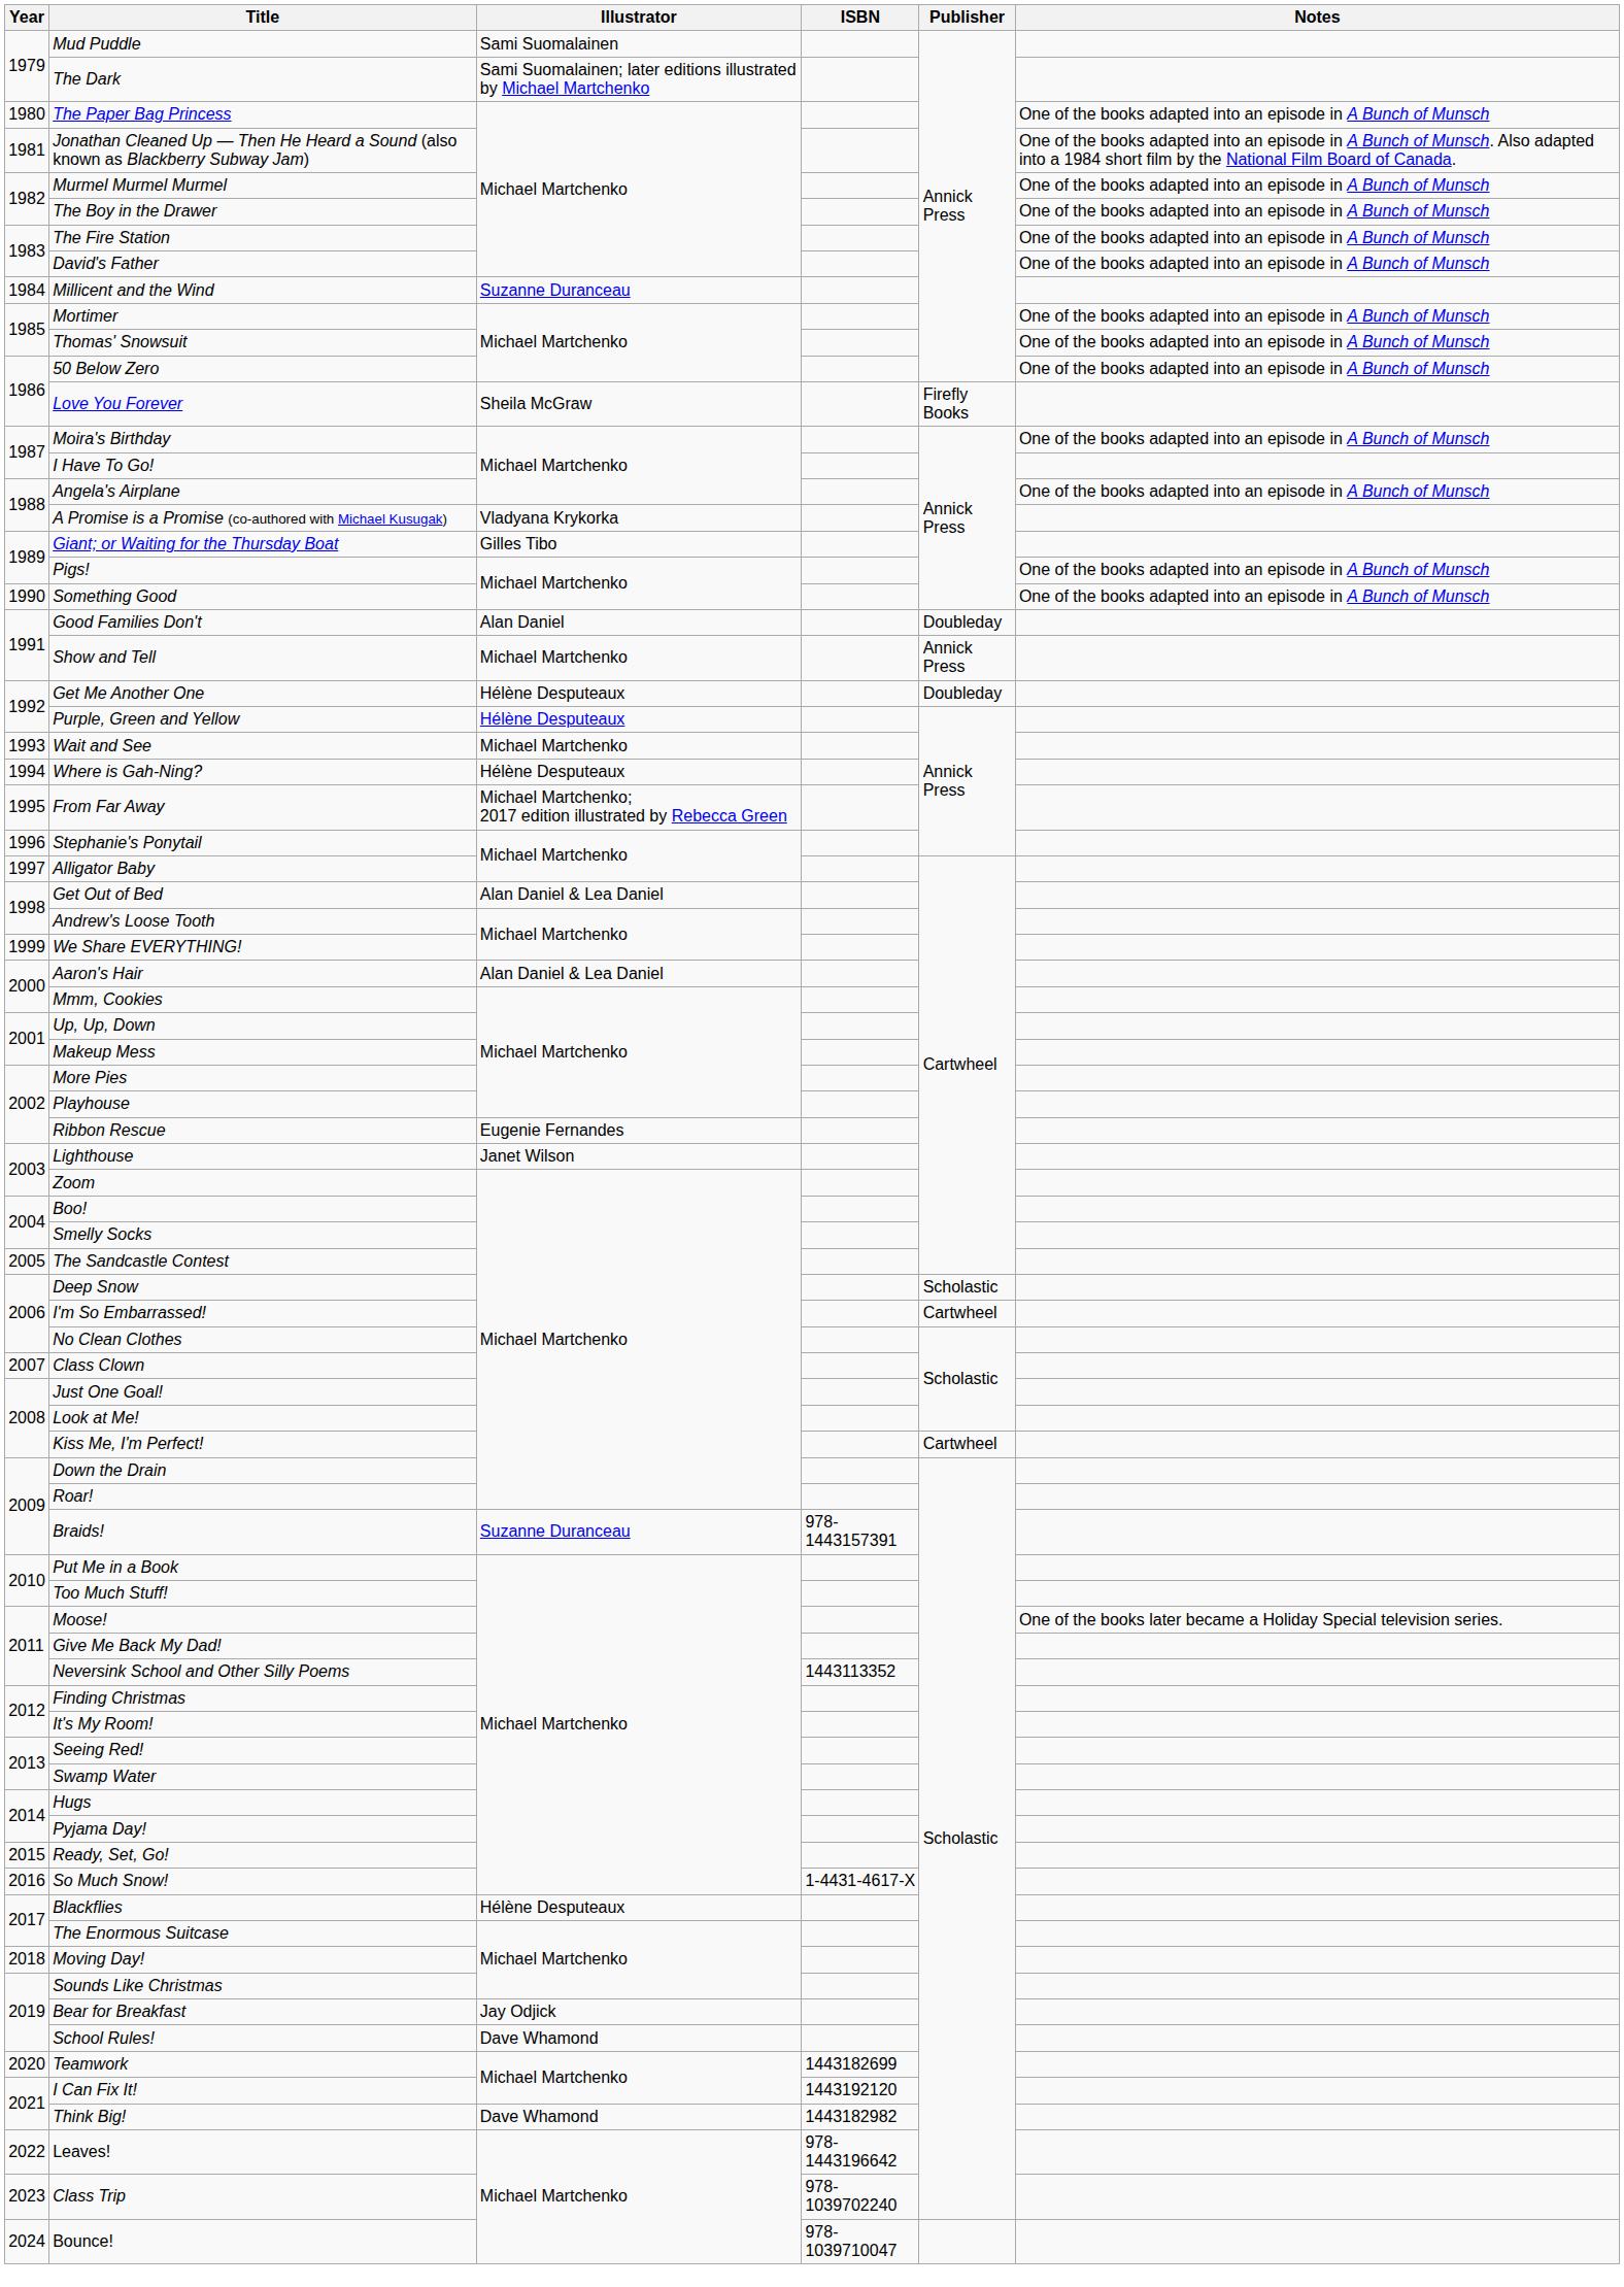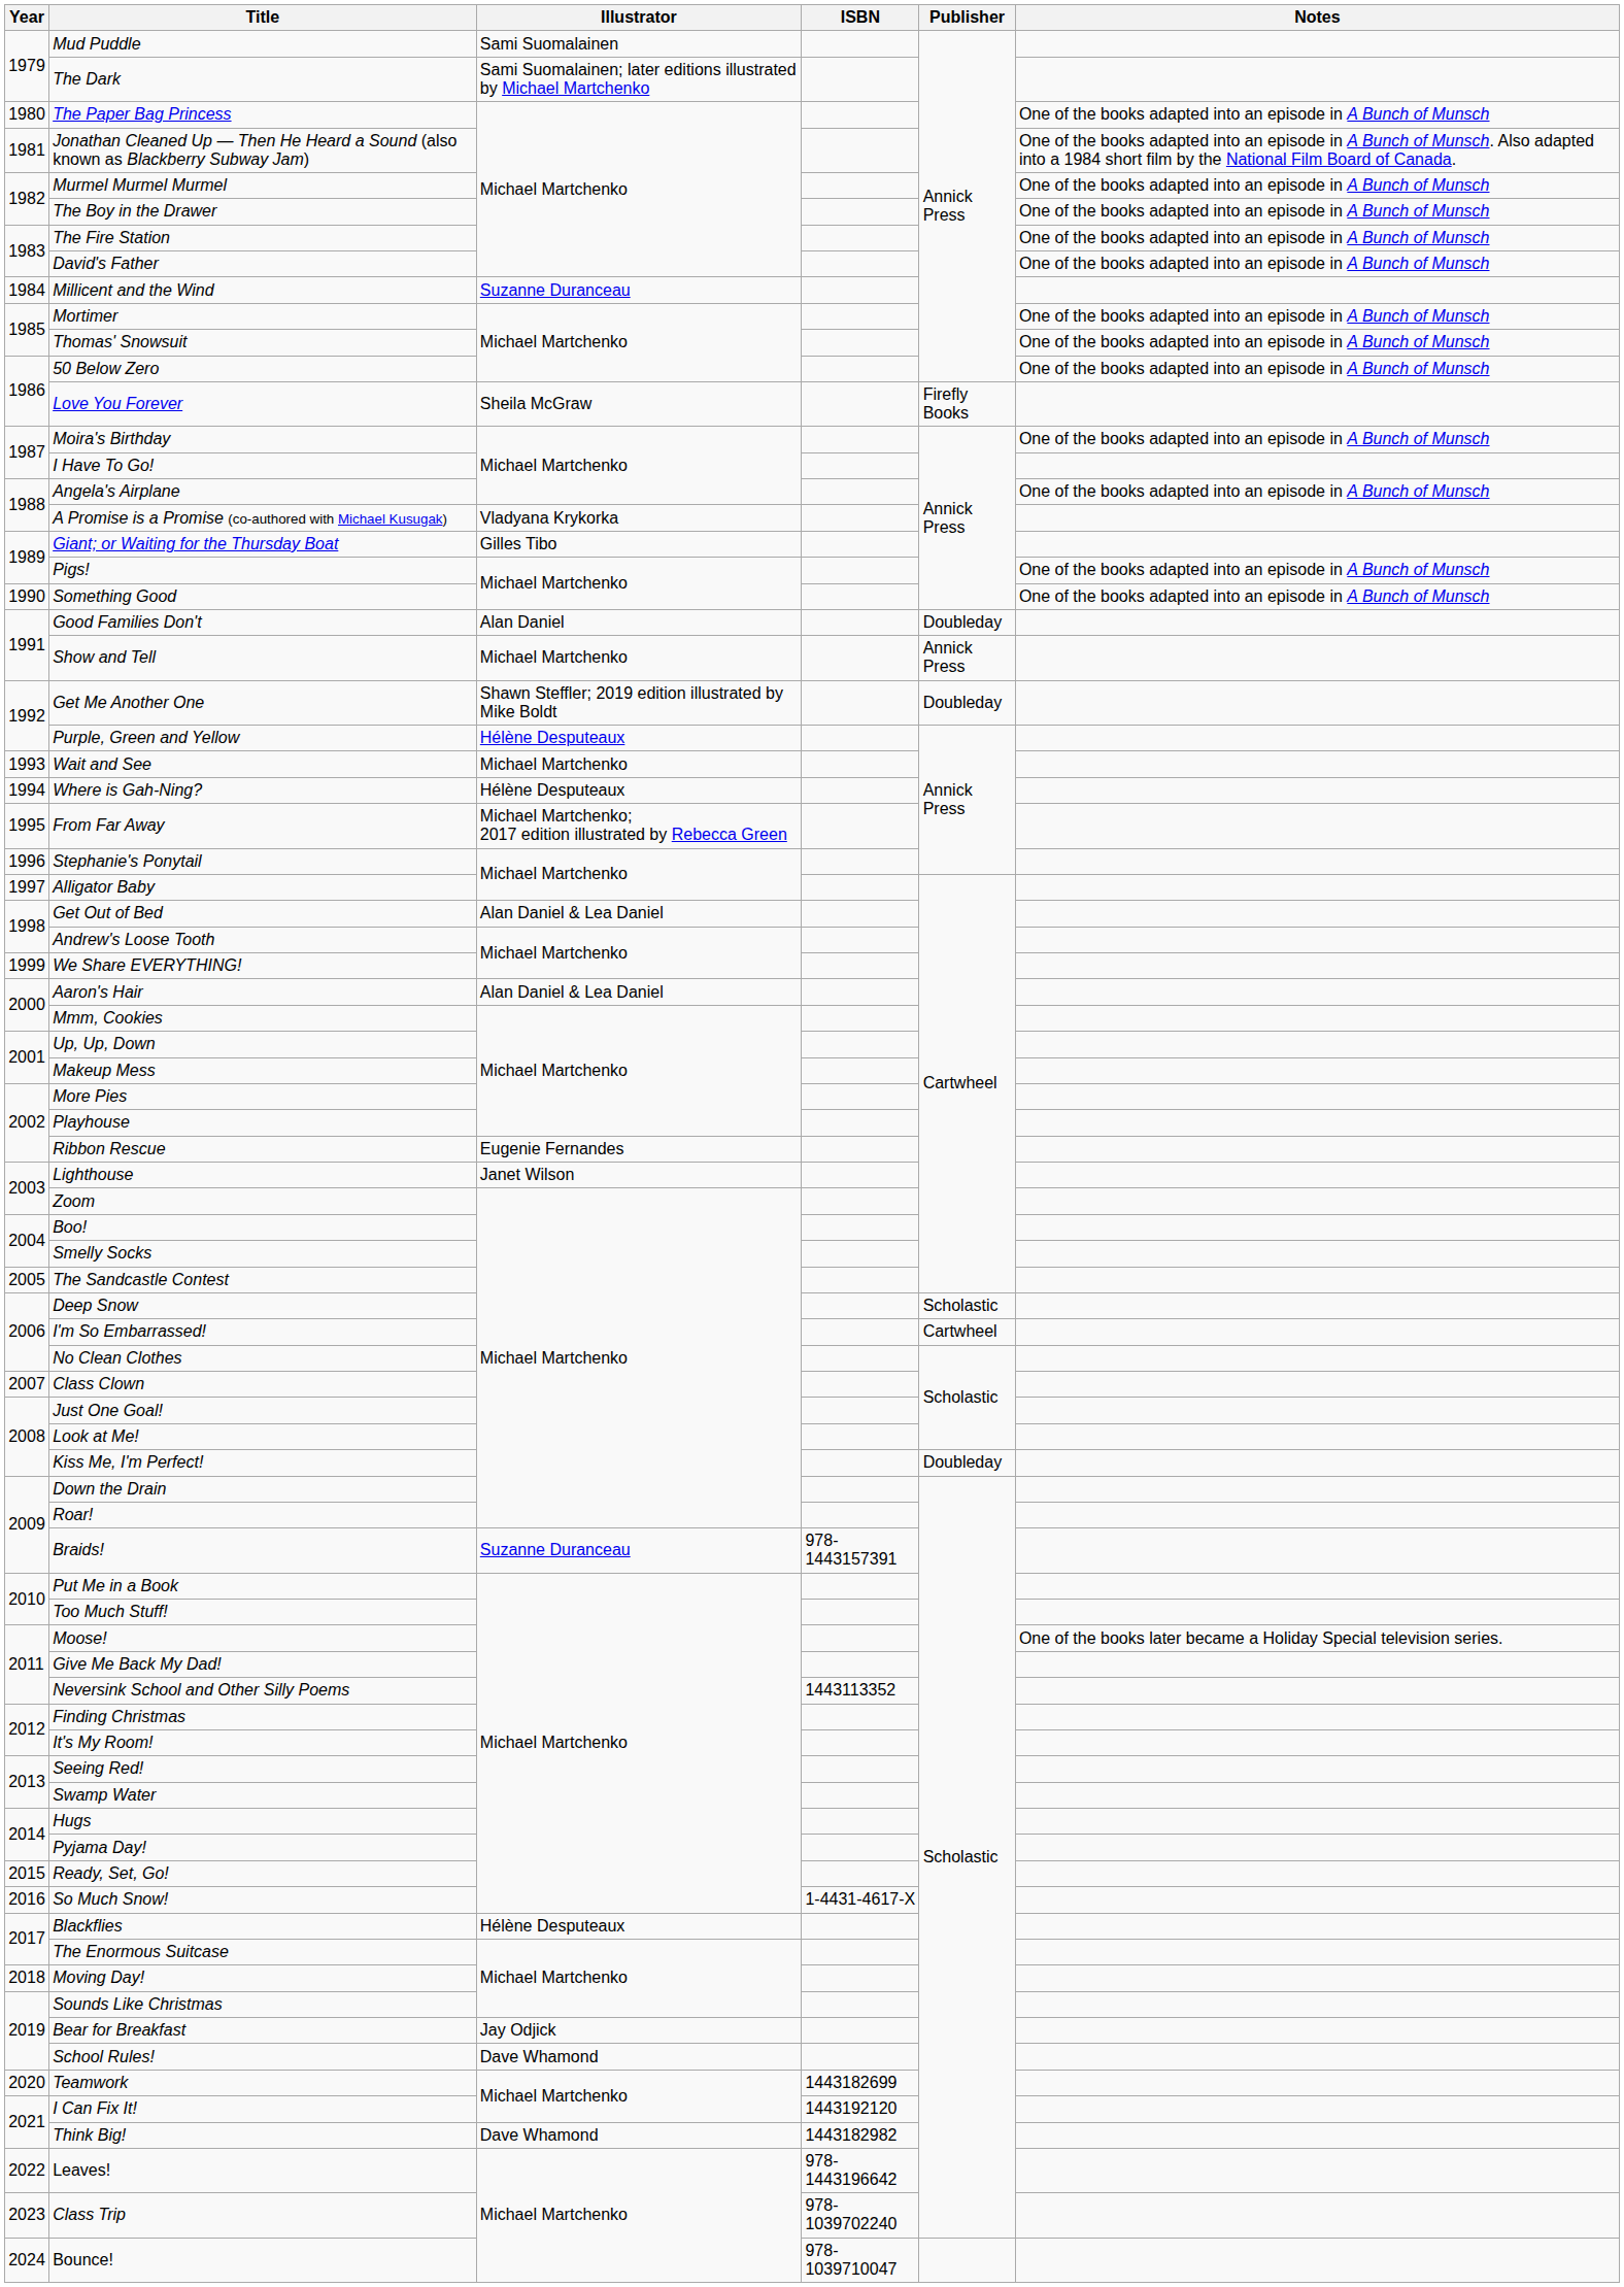Get Me Another One | Illustrator: Hélène Desputeaux -> Shawn Steffler; 2019 edition illustrated by Mike Boldt
Kiss Me, I'm Perfect! | Publisher: Cartwheel -> Doubleday
